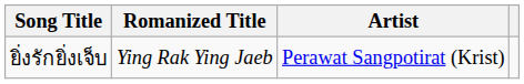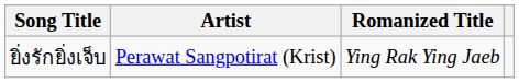columns swapped: Romanized Title <-> Artist
